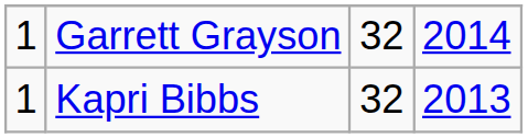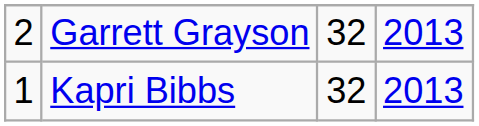Garrett Grayson | column 1: 1 -> 2
Garrett Grayson | column 4: 2014 -> 2013
